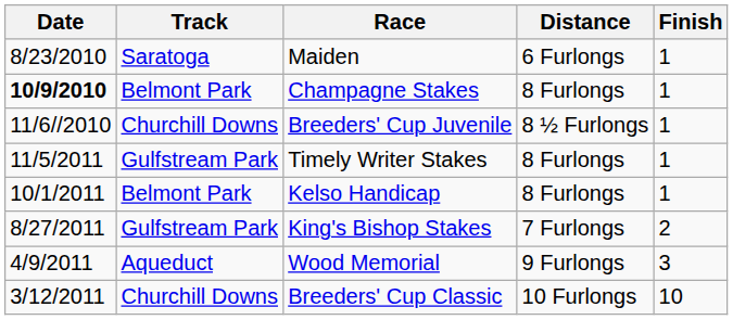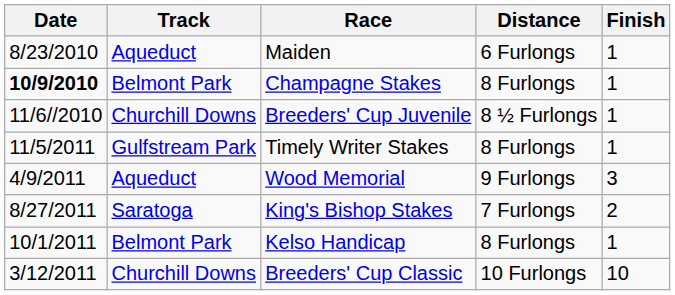Maiden | Track: Saratoga -> Aqueduct
rows swapped: Wood Memorial <-> Kelso Handicap
King's Bishop Stakes | Track: Gulfstream Park -> Saratoga
